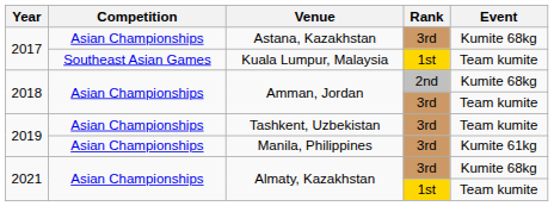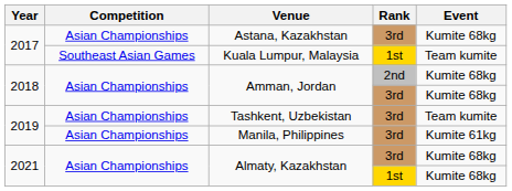Amman, Jordan / 3rd | Event: Team kumite -> Kumite 68kg
Almaty, Kazakhstan / 1st | Event: Team kumite -> Kumite 68kg
